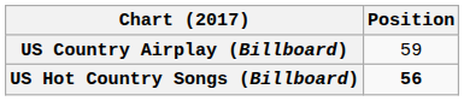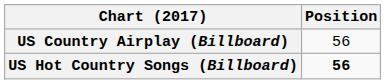US Country Airplay (Billboard) | Position: 59 -> 56
